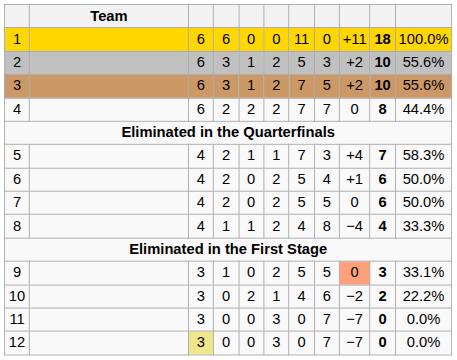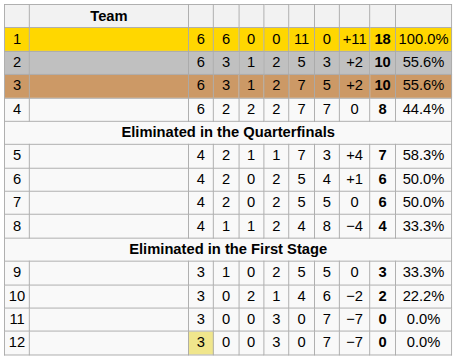9 | column 9: lightsalmon background -> no background
9 | column 11: 33.1% -> 33.3%
